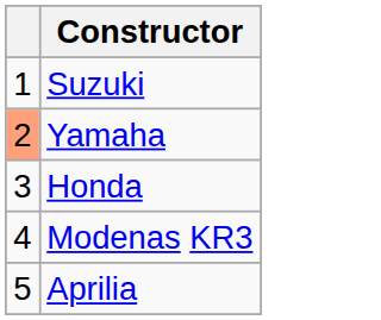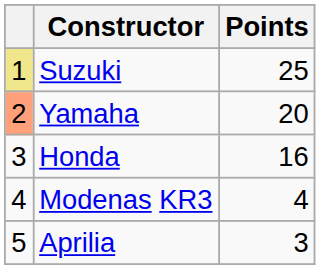+ column: Points | 25 | 20 | 16 | 4 | 3
Suzuki | column 1: no background -> khaki background
